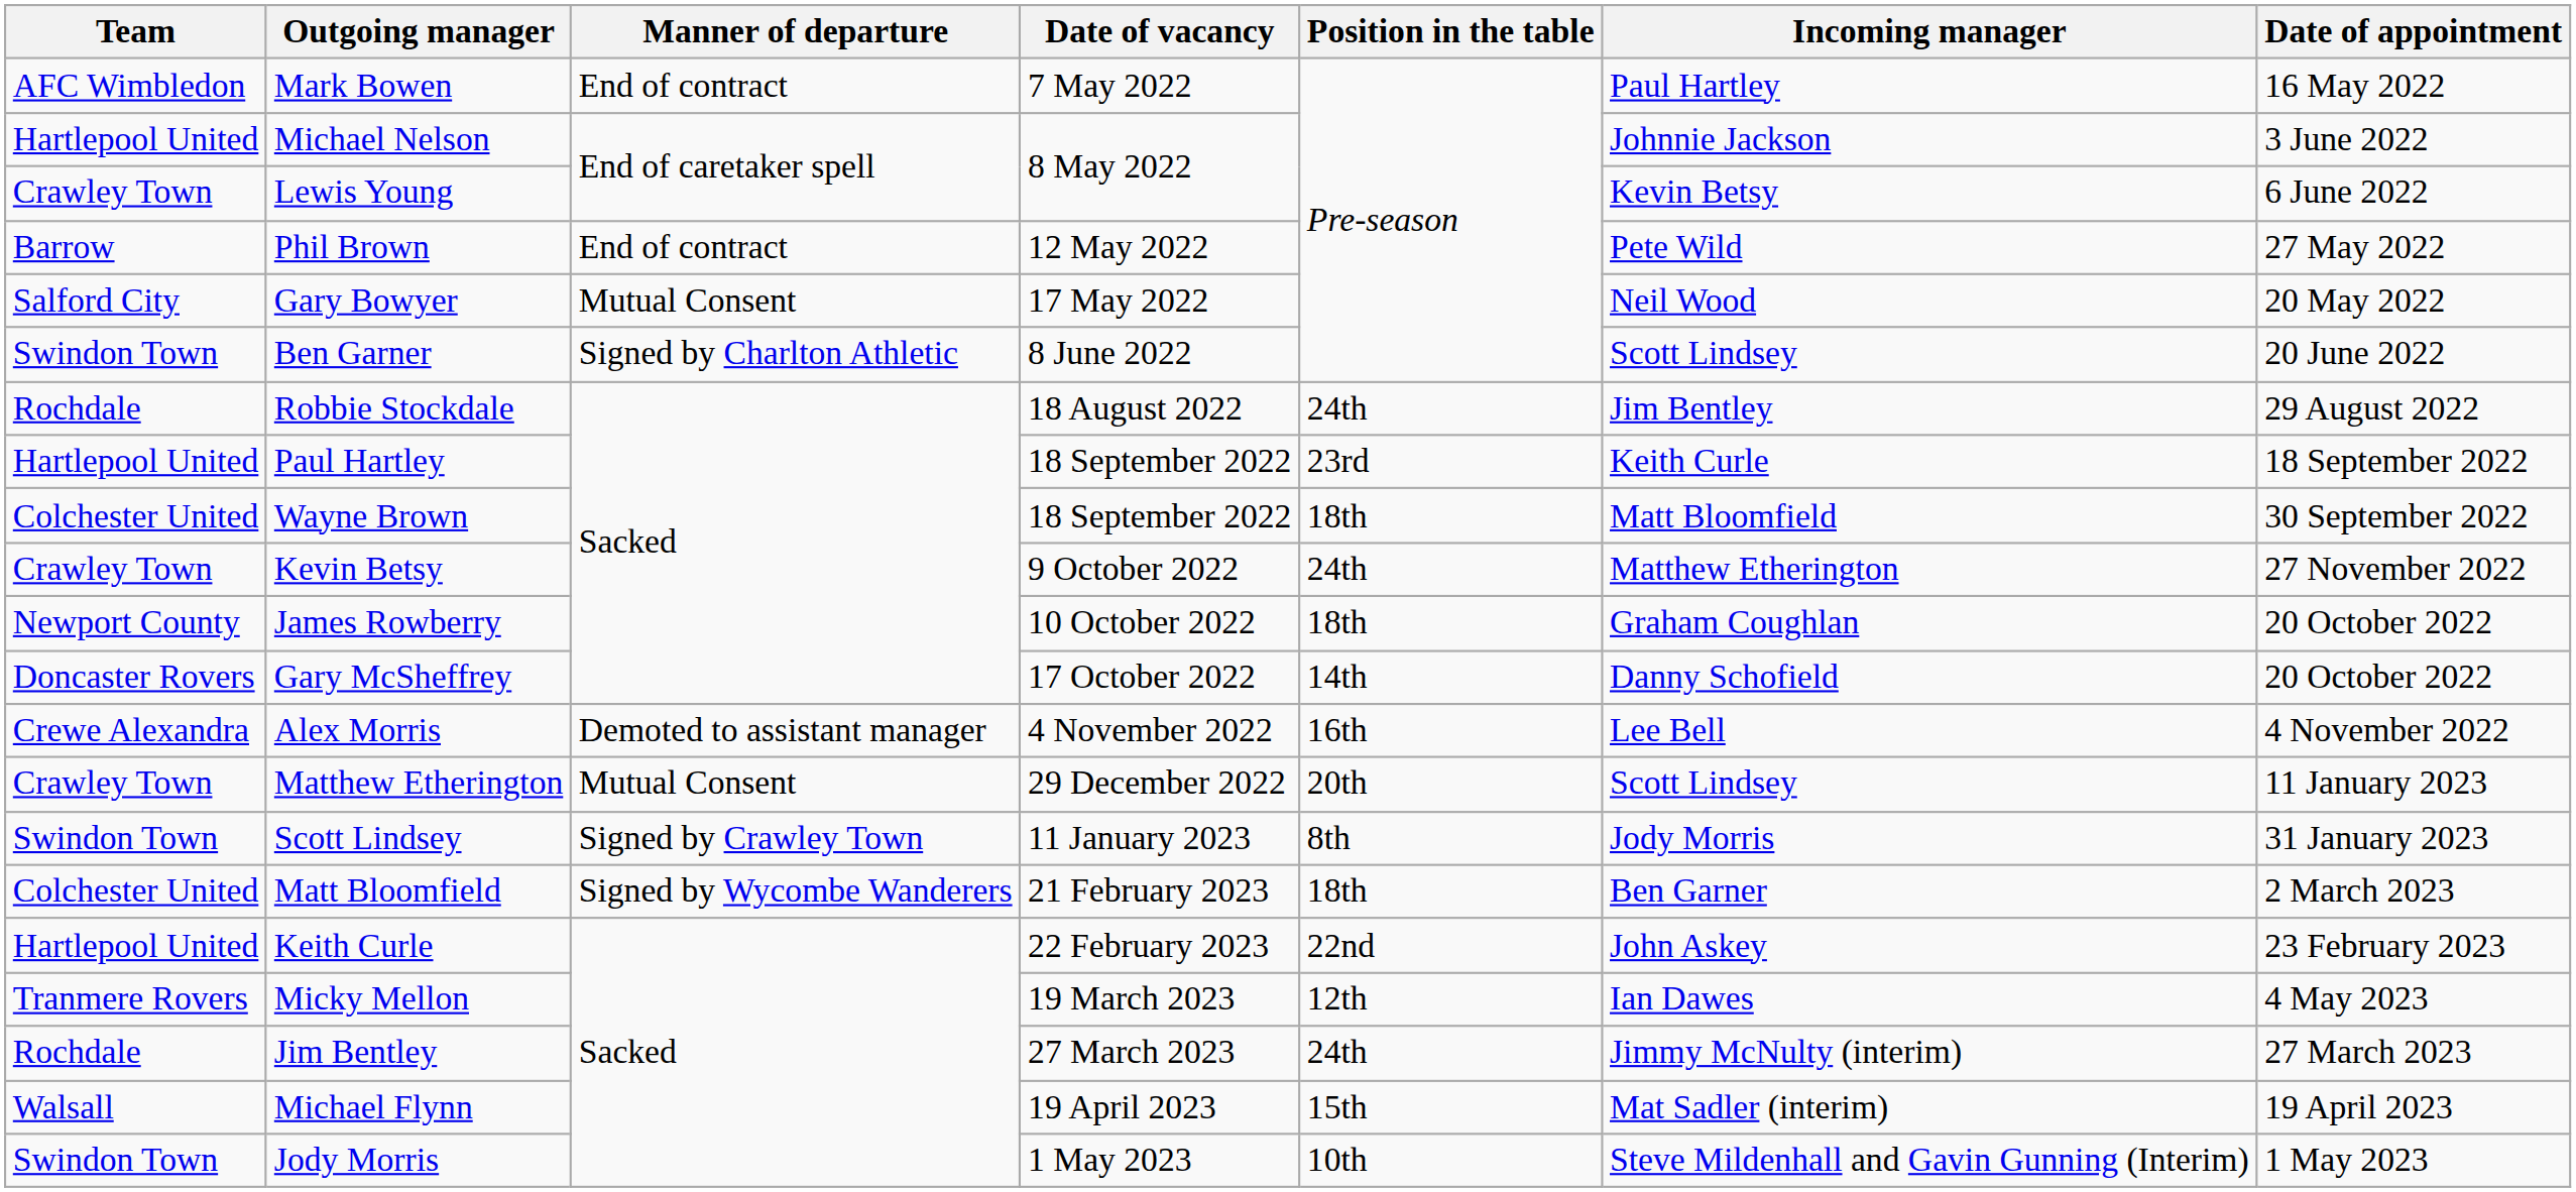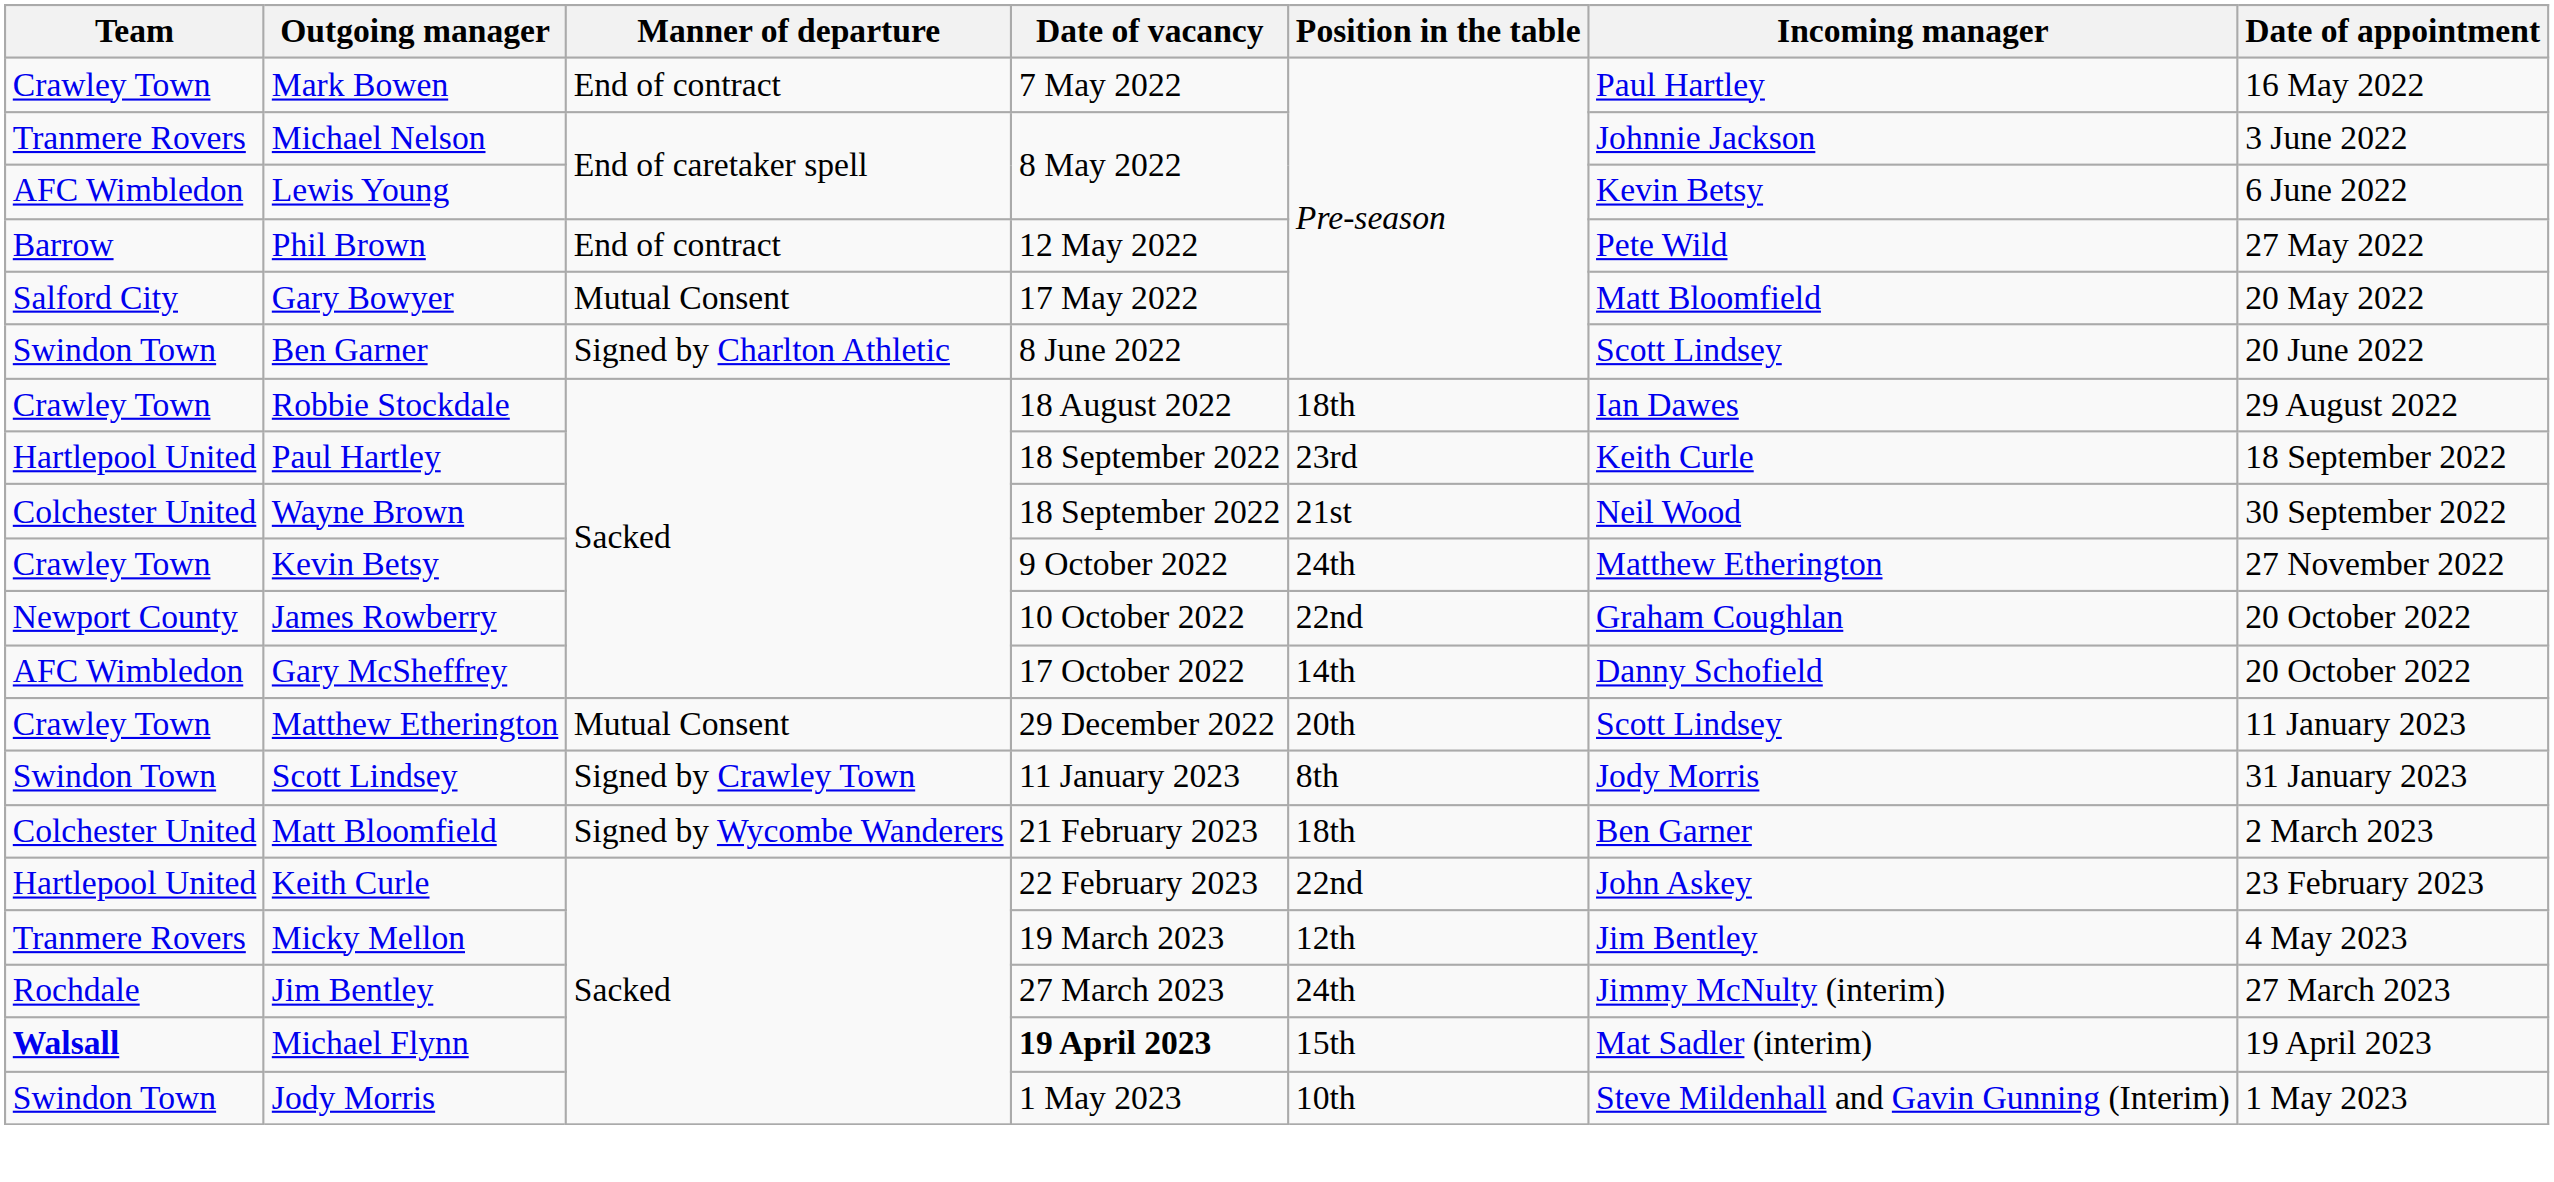Mark Bowen | Team: AFC Wimbledon -> Crawley Town
Michael Nelson | Team: Hartlepool United -> Tranmere Rovers
Lewis Young | Team: Crawley Town -> AFC Wimbledon
Gary Bowyer | Incoming manager: Neil Wood -> Matt Bloomfield
Robbie Stockdale | Team: Rochdale -> Crawley Town
Robbie Stockdale | Position in the table: 24th -> 18th
Robbie Stockdale | Incoming manager: Jim Bentley -> Ian Dawes
Wayne Brown | Position in the table: 18th -> 21st
Wayne Brown | Incoming manager: Matt Bloomfield -> Neil Wood
James Rowberry | Position in the table: 18th -> 22nd
Gary McSheffrey | Team: Doncaster Rovers -> AFC Wimbledon
- row: Crewe Alexandra | Alex Morris | Demoted to assistant manager | 4 November 2022 | 16th | Lee Bell | 4 November 2022
Micky Mellon | Incoming manager: Ian Dawes -> Jim Bentley
Michael Flynn | Team: normal -> bold
Michael Flynn | Date of vacancy: normal -> bold
